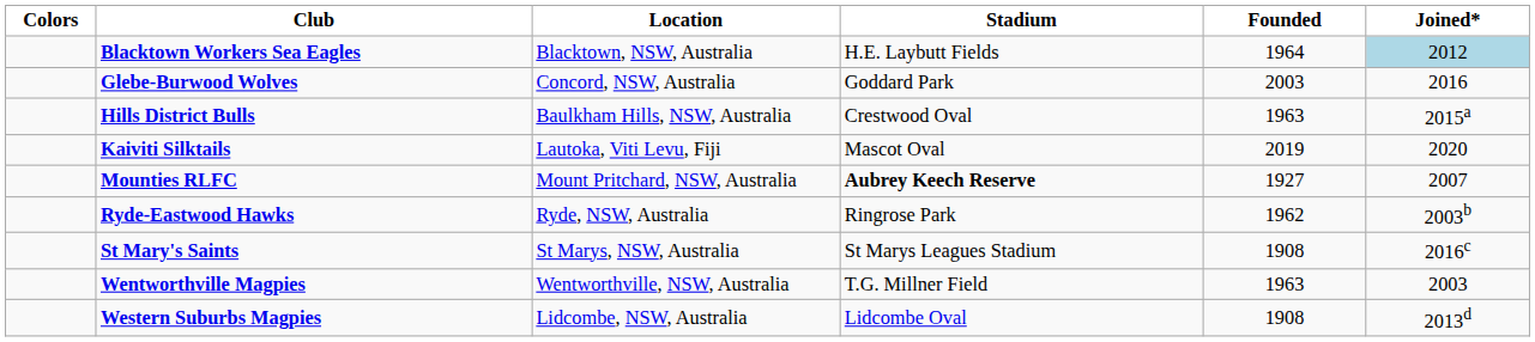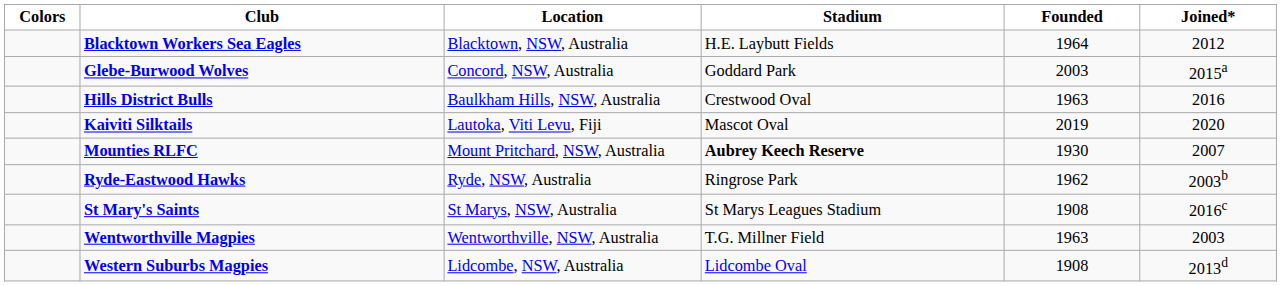Blacktown Workers Sea Eagles | Joined*: lightblue background -> no background
Glebe-Burwood Wolves | Joined*: 2016 -> 2015a
Hills District Bulls | Joined*: 2015a -> 2016
Mounties RLFC | Founded: 1927 -> 1930
